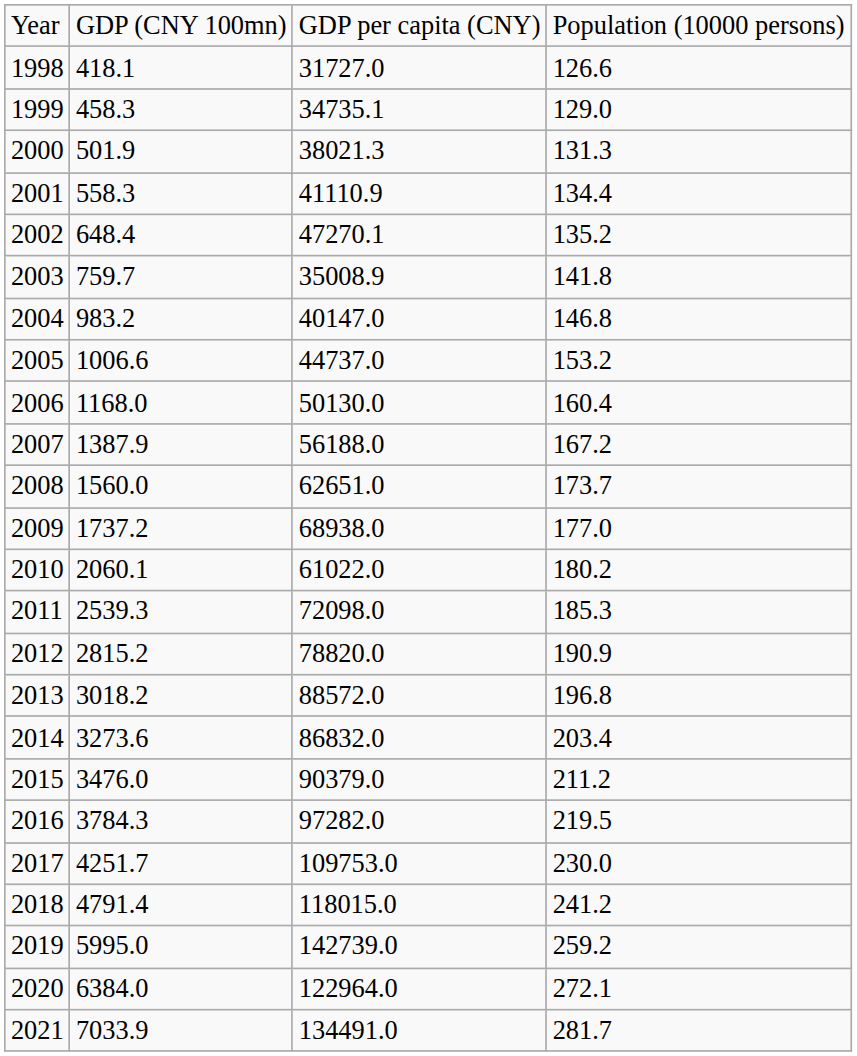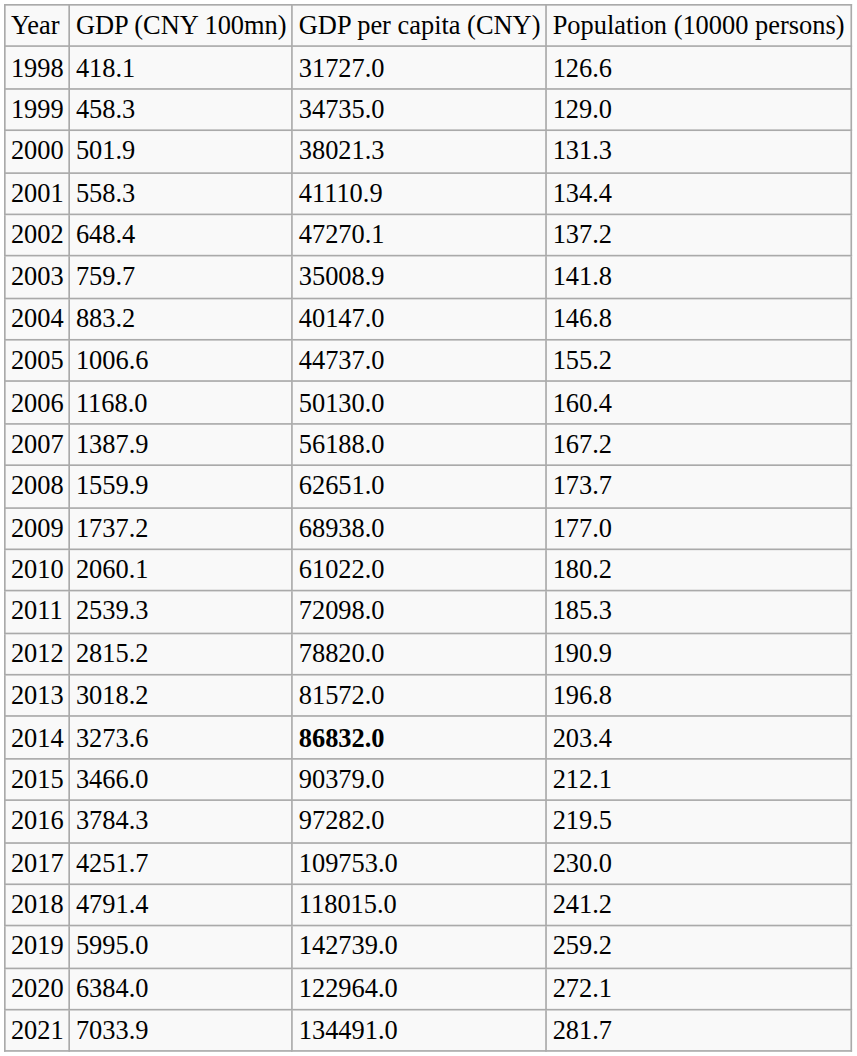1999 | column 3: 34735.1 -> 34735.0
2002 | column 4: 135.2 -> 137.2
2004 | column 2: 983.2 -> 883.2
2005 | column 4: 153.2 -> 155.2
2008 | column 2: 1560.0 -> 1559.9
2013 | column 3: 88572.0 -> 81572.0
2014 | column 3: normal -> bold
2015 | column 2: 3476.0 -> 3466.0
2015 | column 4: 211.2 -> 212.1
